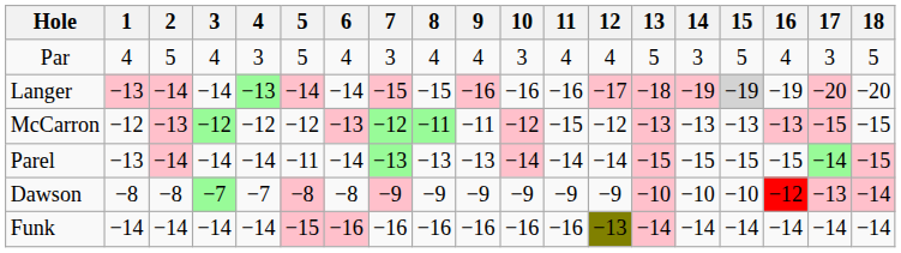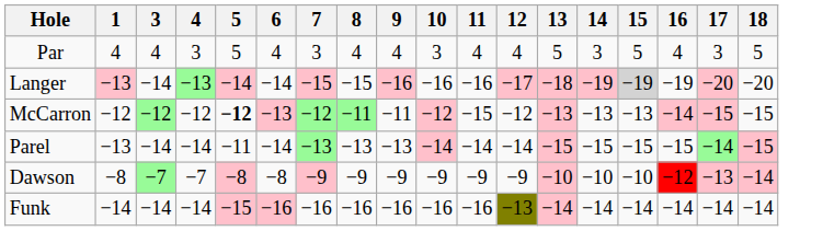- column: 2 | 5 | −14 | −13 | −14 | −8 | −14
McCarron | 5: normal -> bold
McCarron | 16: −13 -> −14
